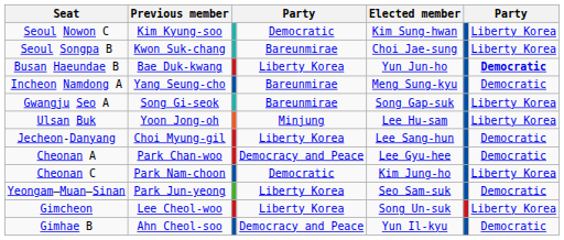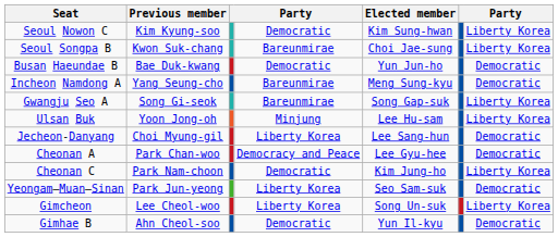Busan Haeundae B | column 4: Liberty Korea -> Democratic
Busan Haeundae B | column 7: bold -> normal
Gimhae B | column 4: Democracy and Peace -> Democratic
